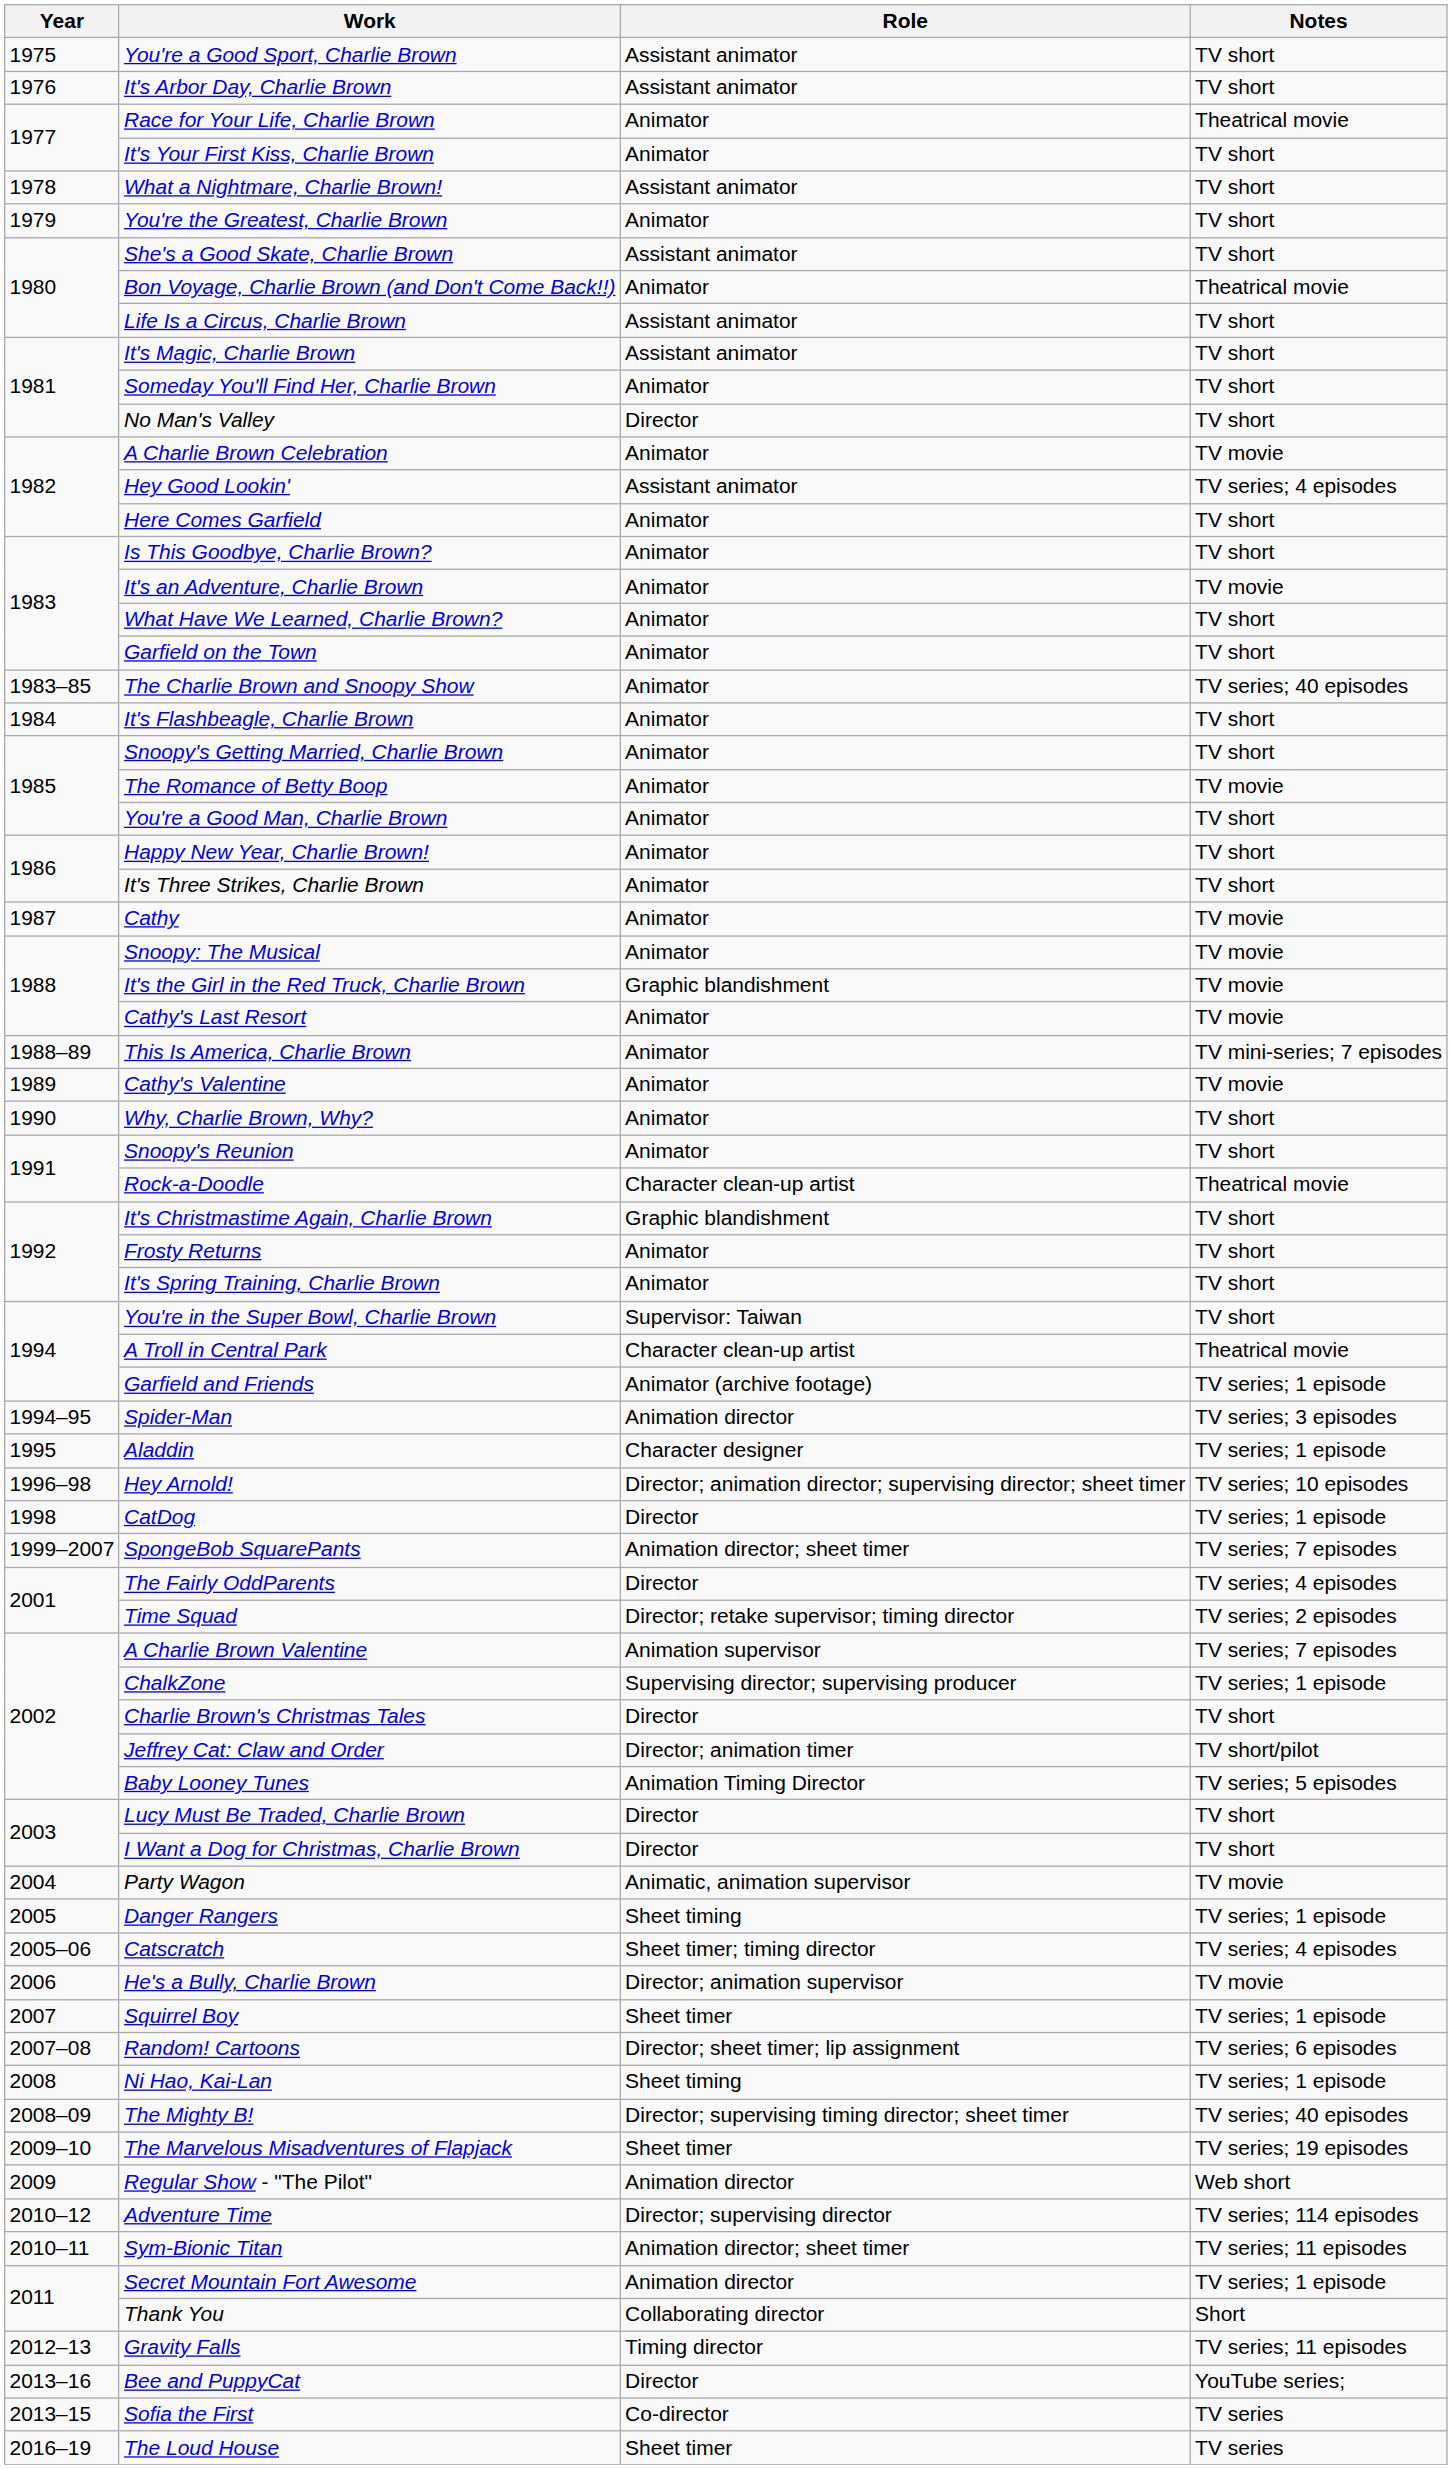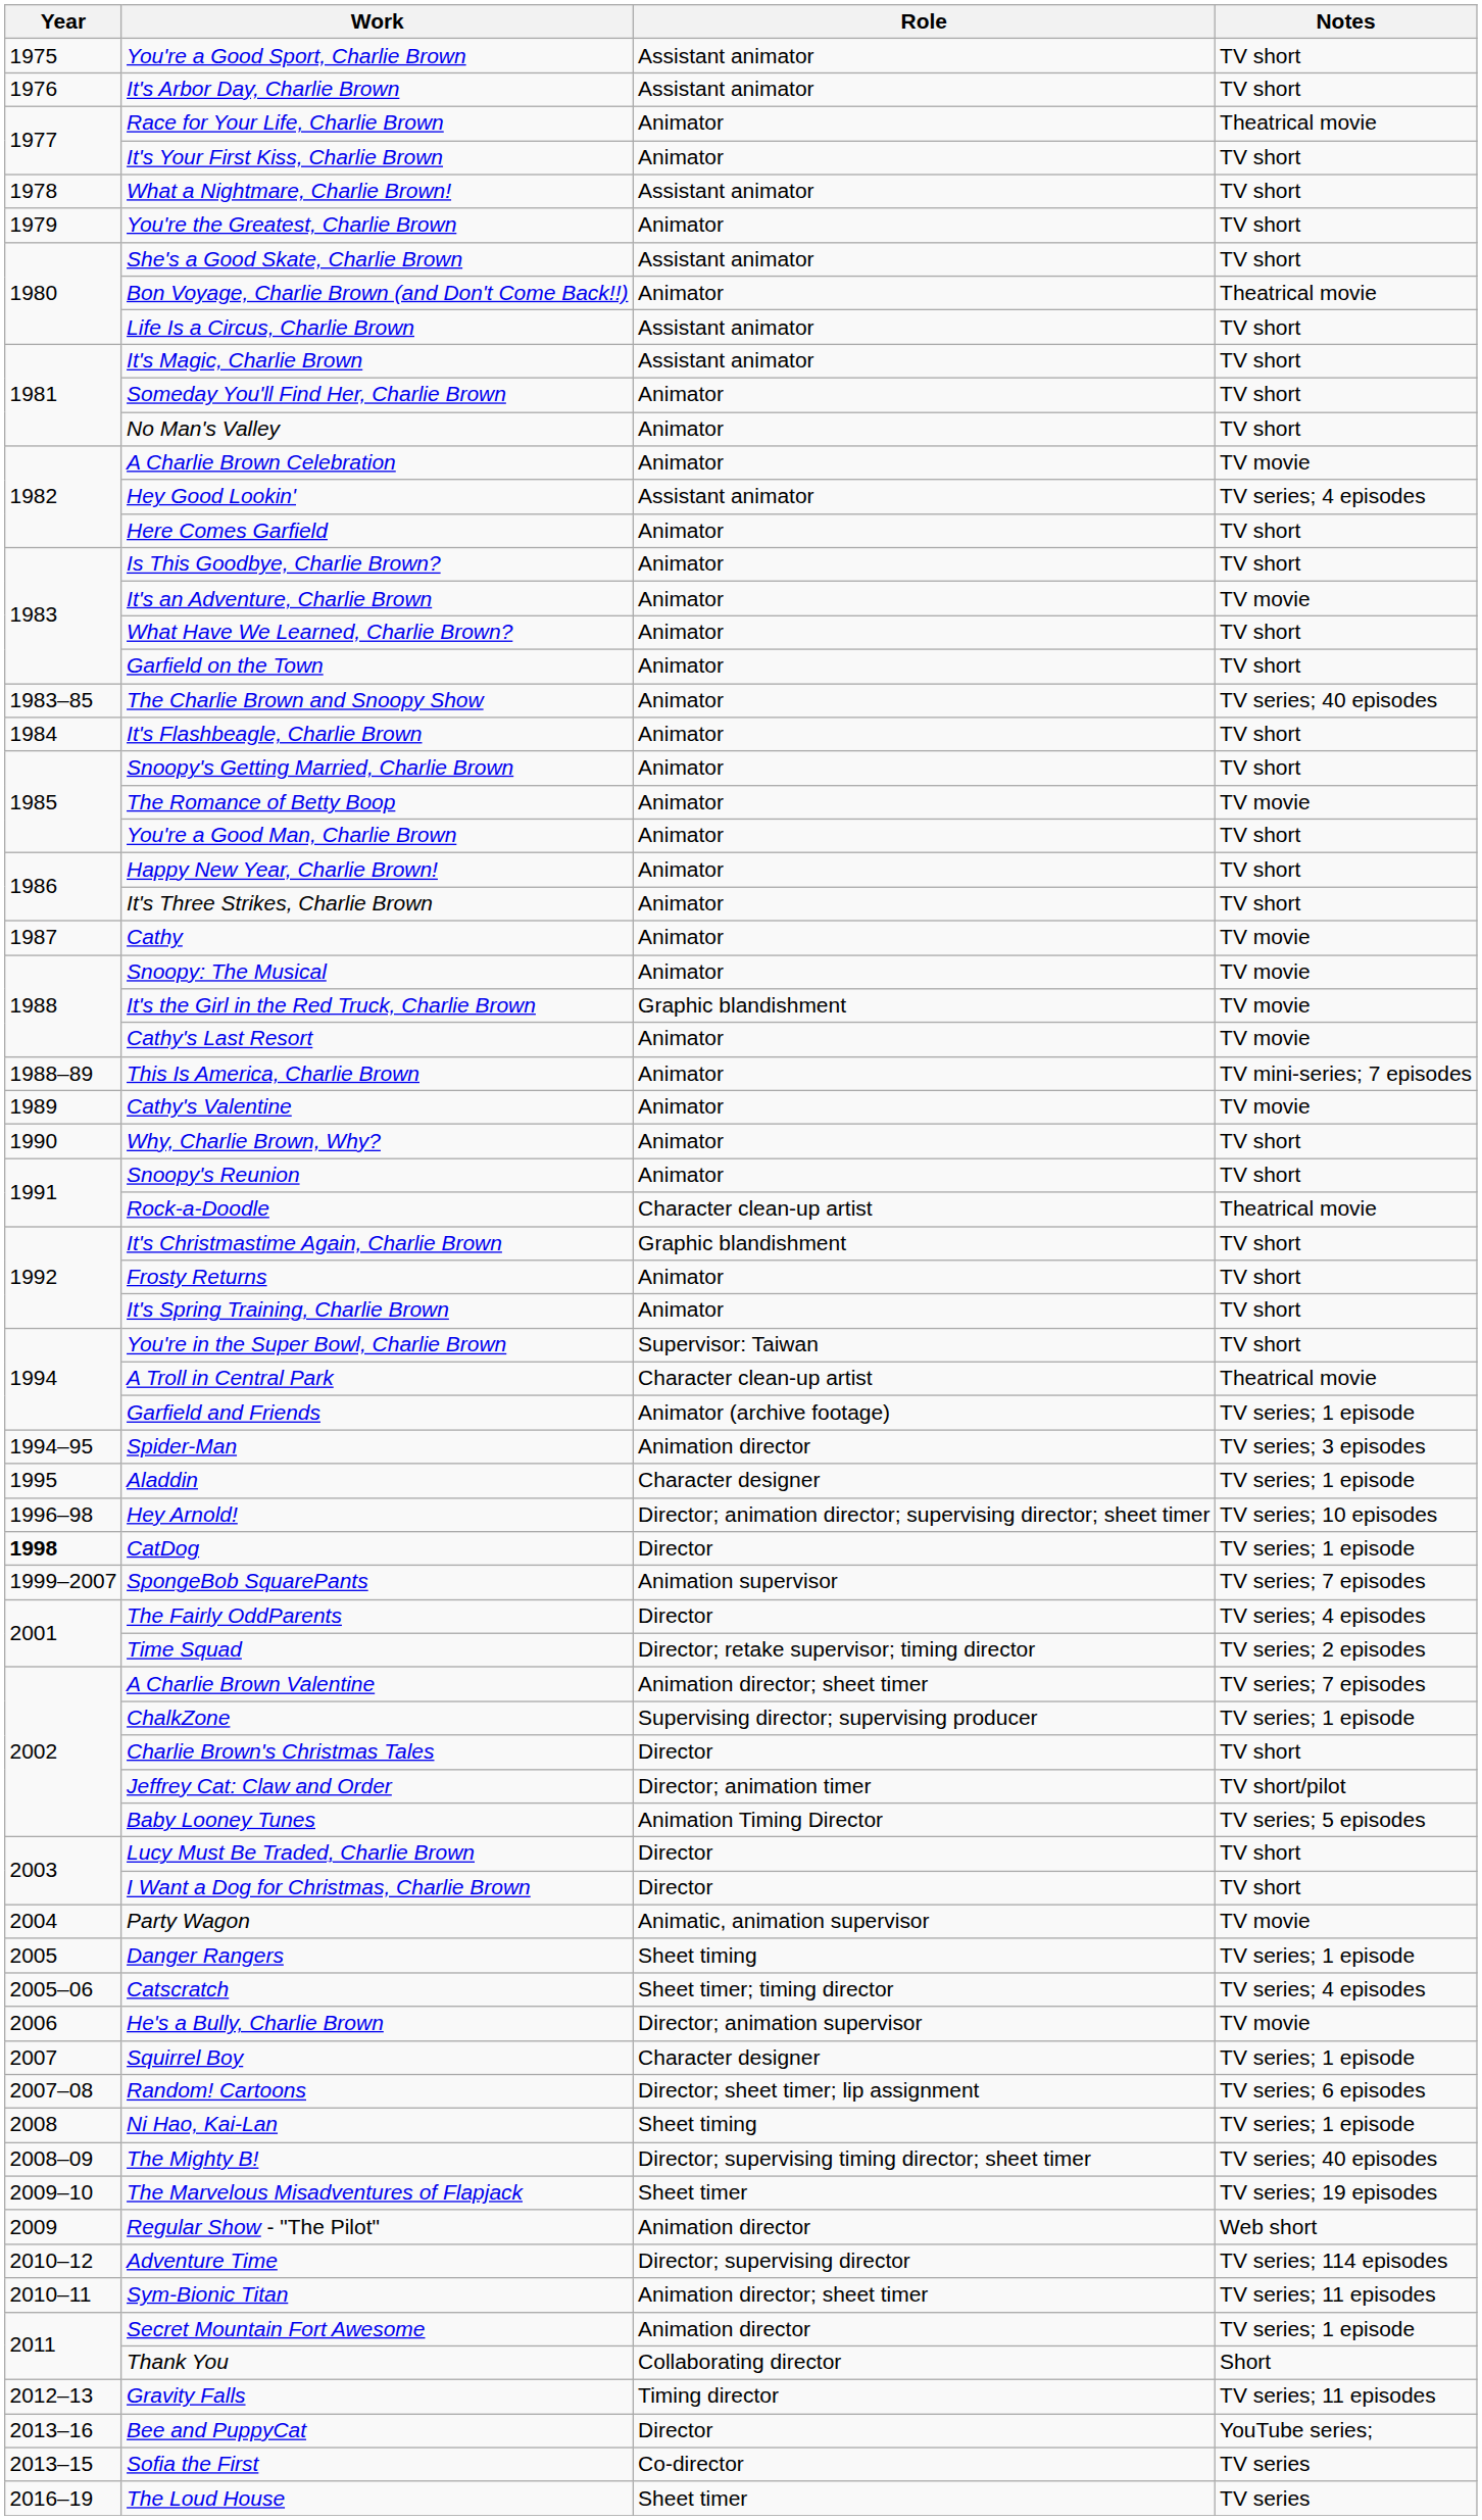No Man's Valley | Role: Director -> Animator
CatDog | Year: normal -> bold
SpongeBob SquarePants | Role: Animation director; sheet timer -> Animation supervisor
A Charlie Brown Valentine | Role: Animation supervisor -> Animation director; sheet timer
Squirrel Boy | Role: Sheet timer -> Character designer
